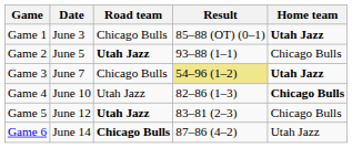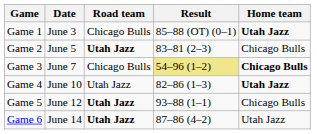Game 2 | Result: 93–88 (1–1) -> 83–81 (2–3)
Game 3 | Home team: Utah Jazz -> Chicago Bulls
Game 4 | Home team: Chicago Bulls -> Utah Jazz
Game 5 | Result: 83–81 (2–3) -> 93–88 (1–1)
Game 6 | Road team: Chicago Bulls -> Utah Jazz
